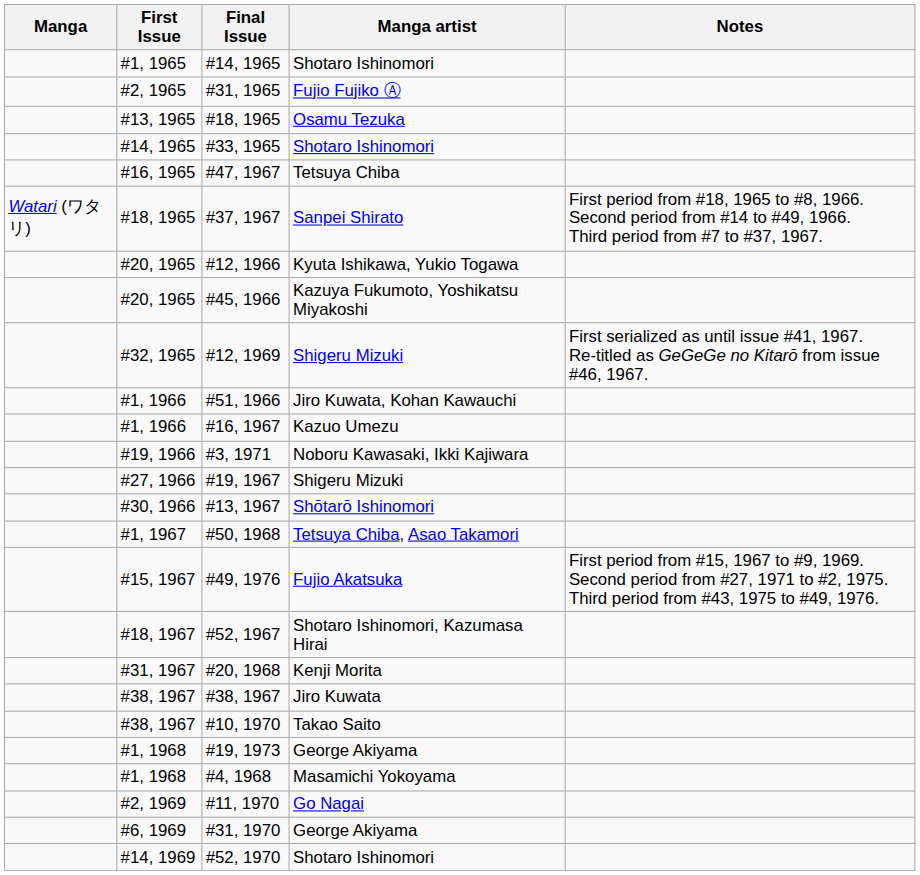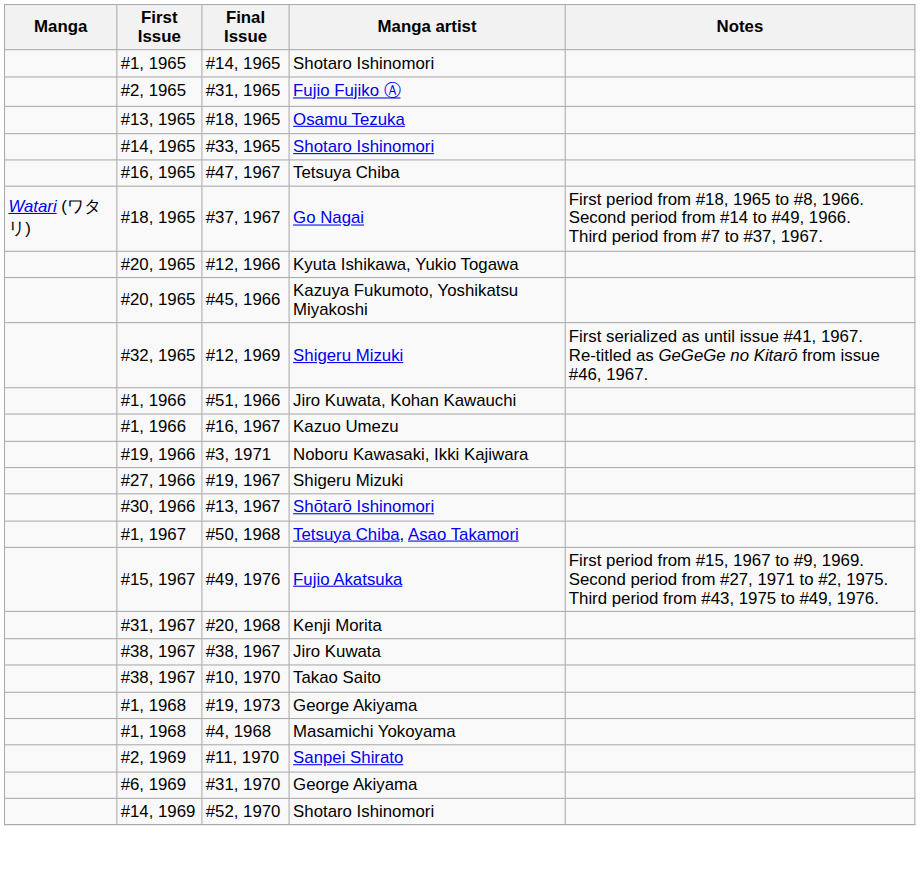#37, 1967 | Manga artist: Sanpei Shirato -> Go Nagai
- row: #18, 1967 | #52, 1967 | Shotaro Ishinomori, Kazumasa Hirai
#11, 1970 | Manga artist: Go Nagai -> Sanpei Shirato
